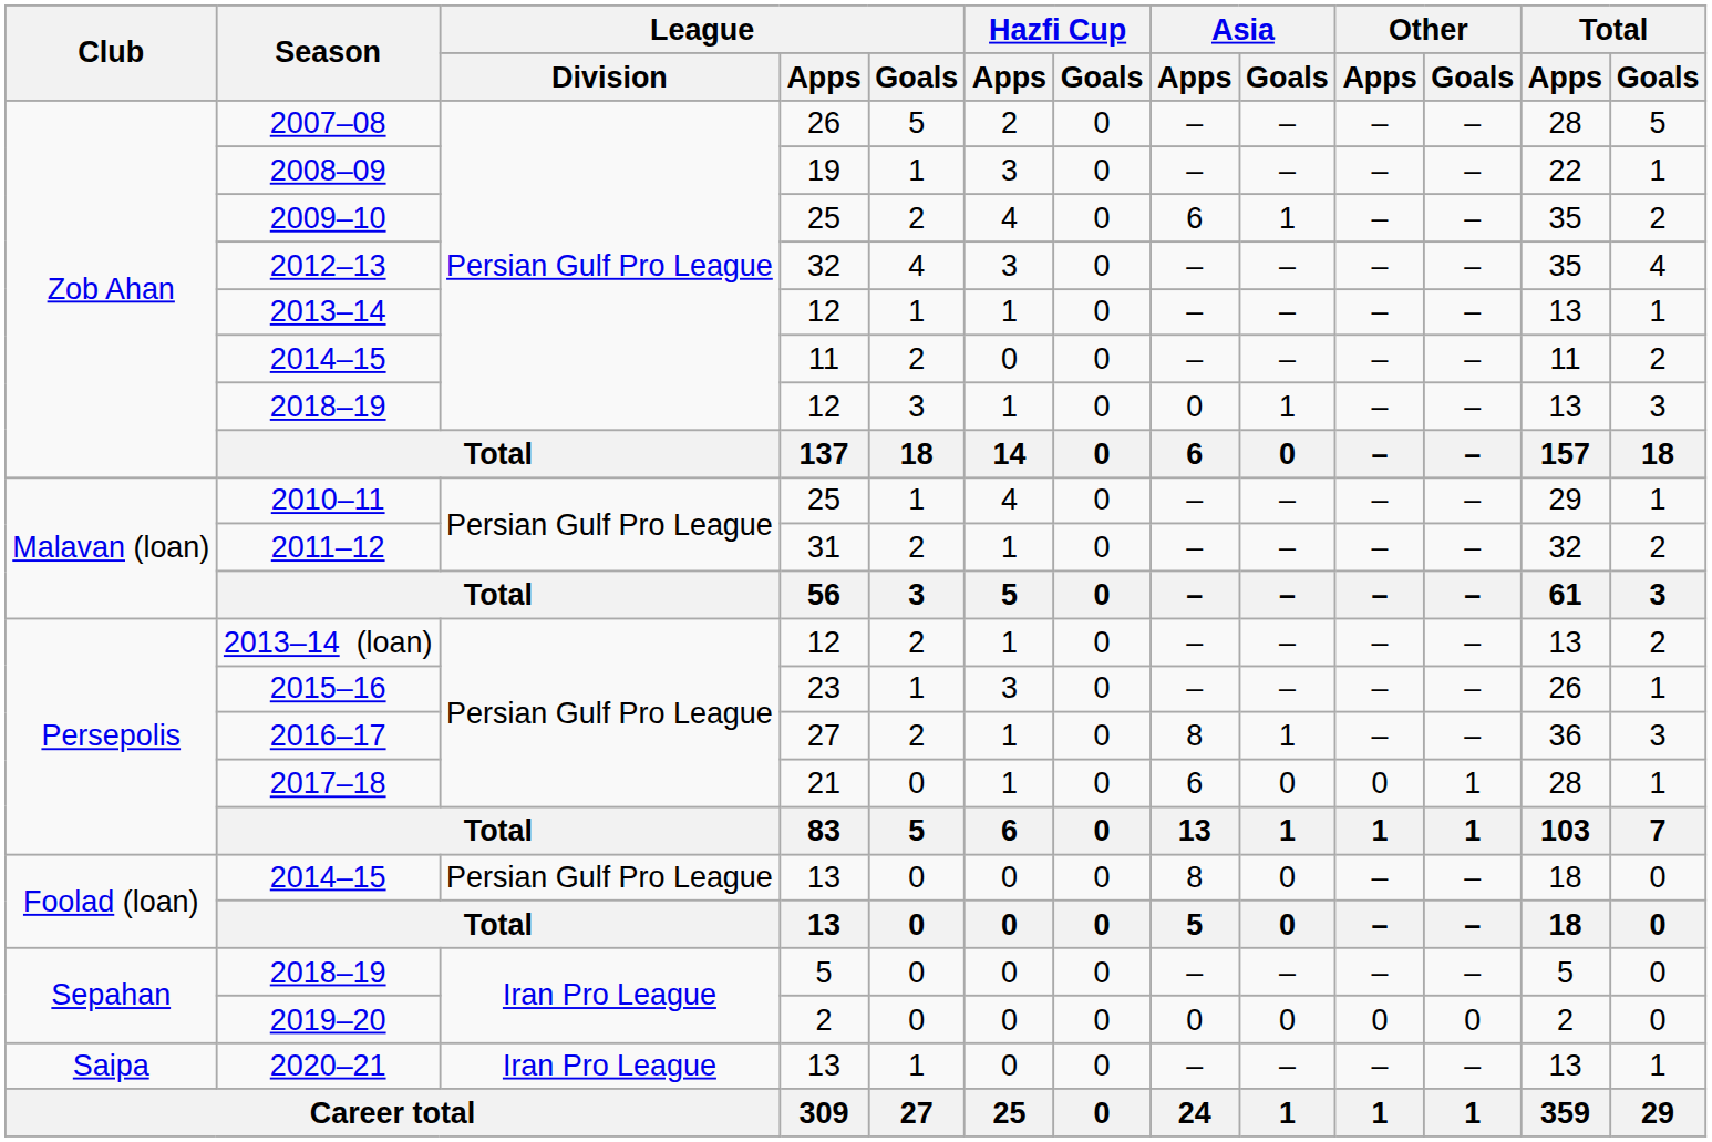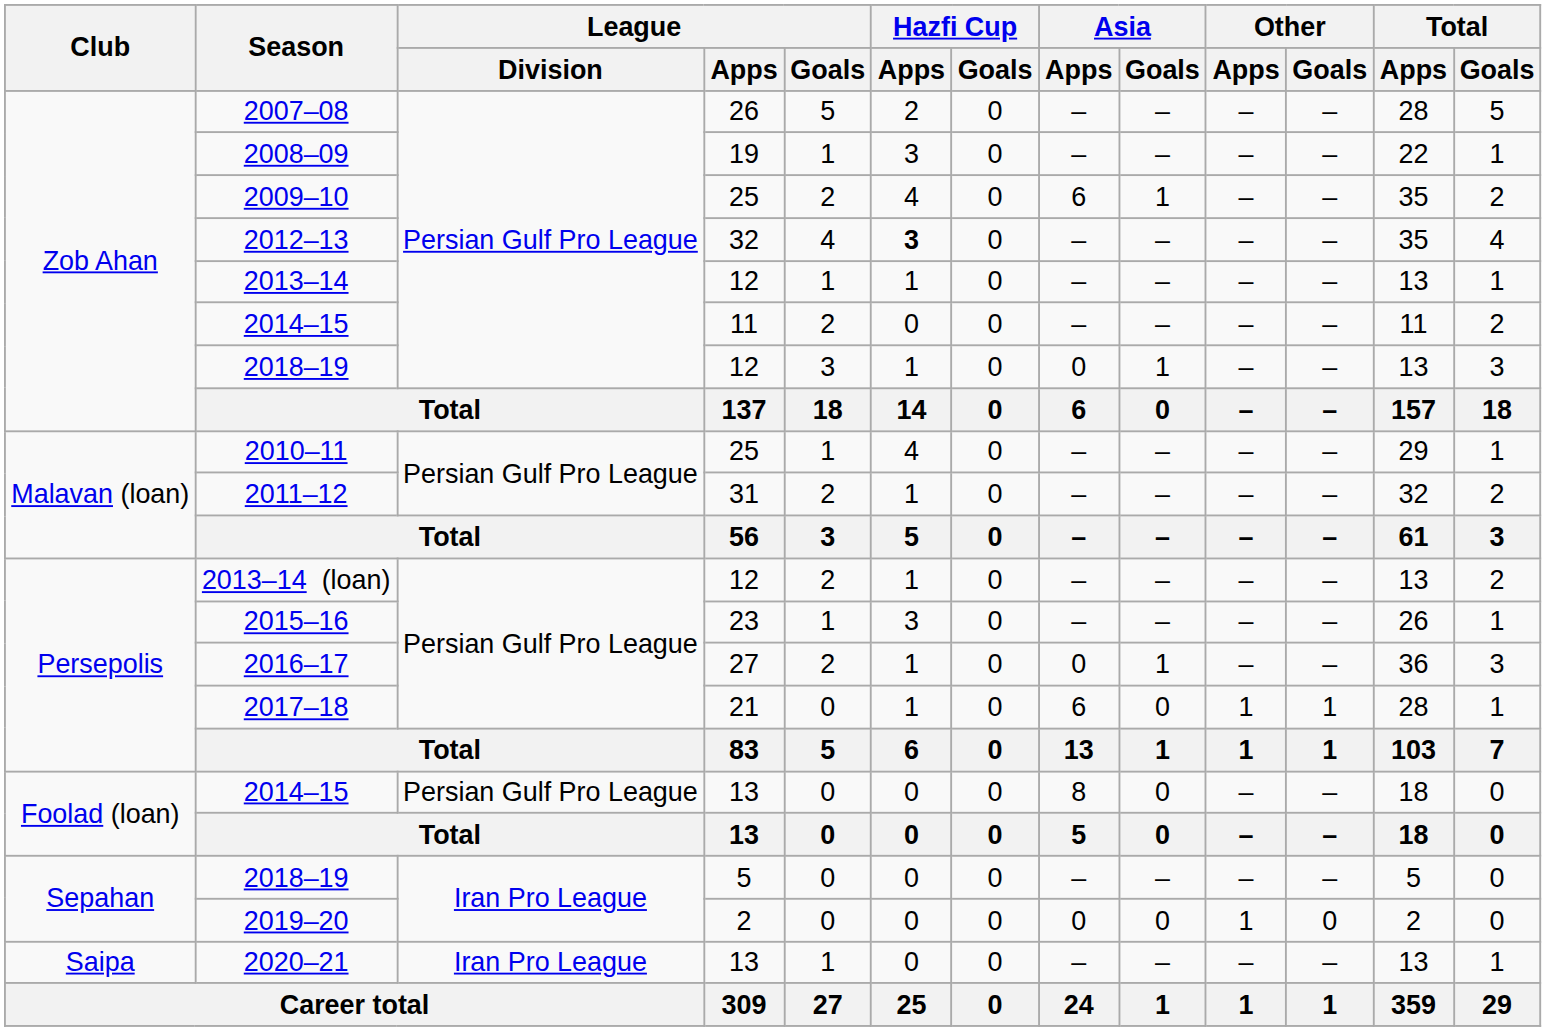2012–13 | Hazfi Cup / Apps: normal -> bold
2016–17 | Asia / Apps: 8 -> 0
2017–18 | Other / Apps: 0 -> 1
2019–20 | Other / Apps: 0 -> 1
